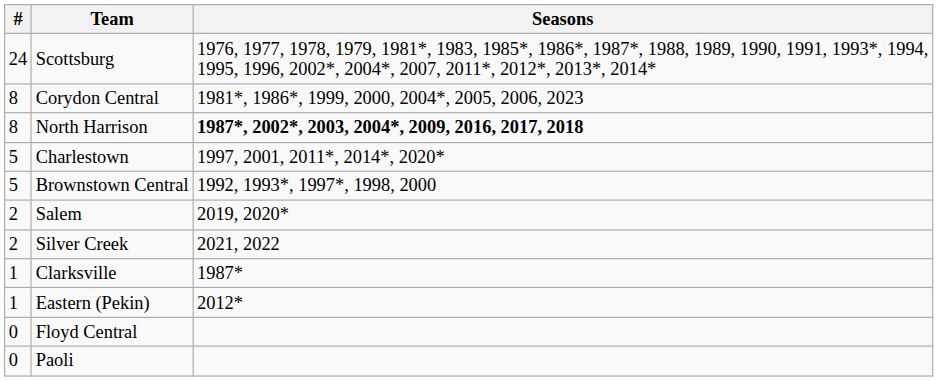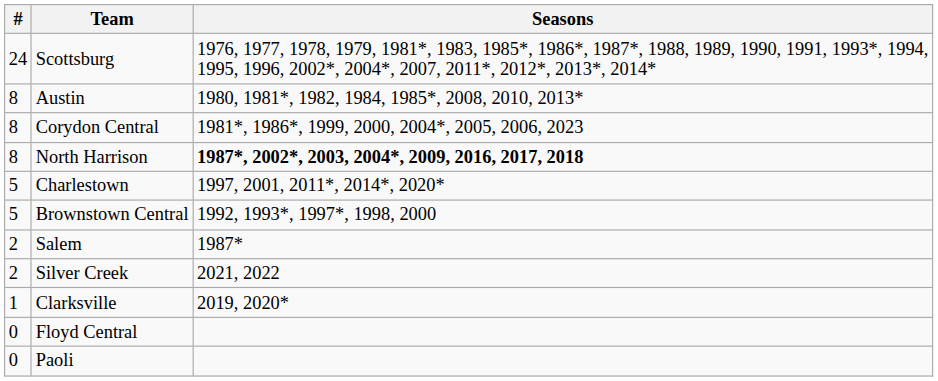+ row: 8 | Austin | 1980, 1981*, 1982, 1984, 1985*, 2008, 2010, 2013*
Salem | Seasons: 2019, 2020* -> 1987*
Clarksville | Seasons: 1987* -> 2019, 2020*
- row: 1 | Eastern (Pekin) | 2012*
